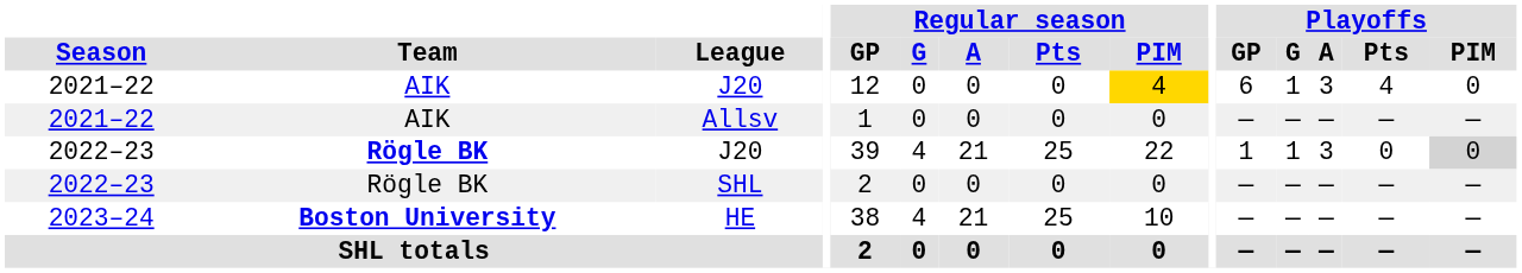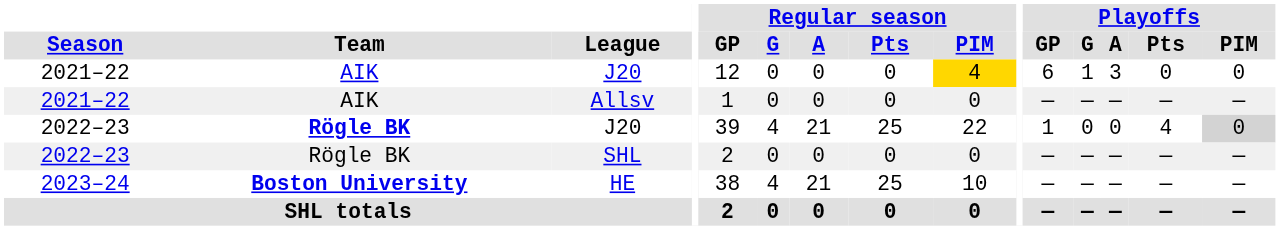2021–22 / J20 | Playoffs / Pts: 4 -> 0
2022–23 / J20 | Playoffs / G: 1 -> 0
2022–23 / J20 | Playoffs / A: 3 -> 0
2022–23 / J20 | Playoffs / Pts: 0 -> 4
